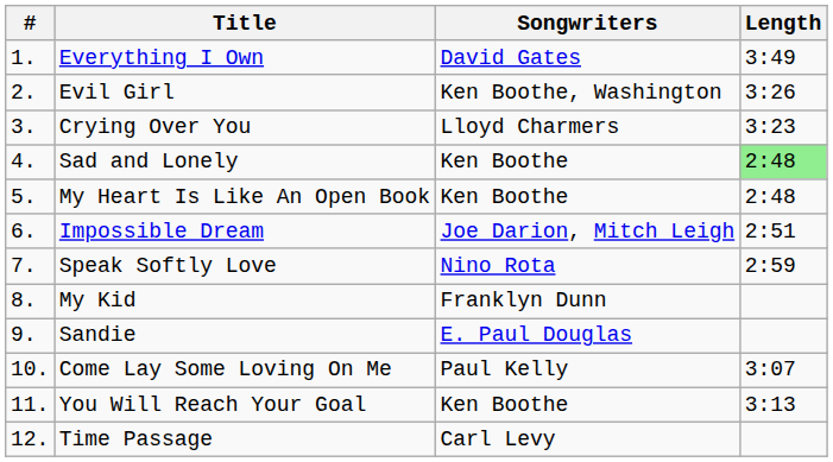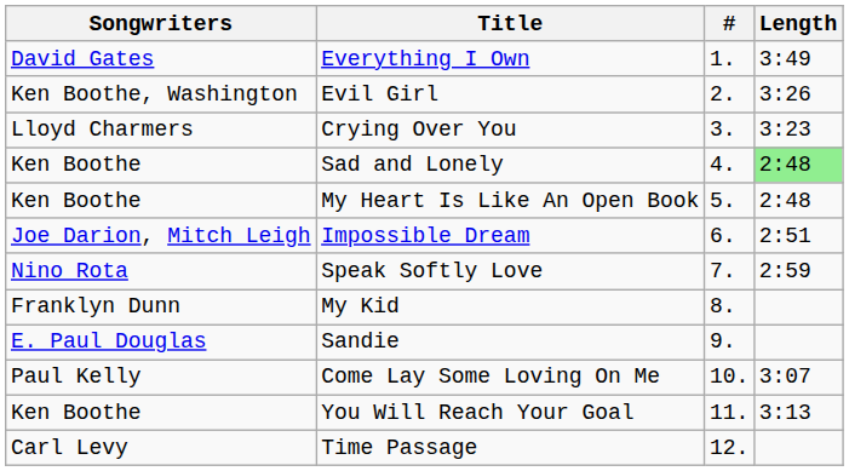columns swapped: # <-> Songwriters
